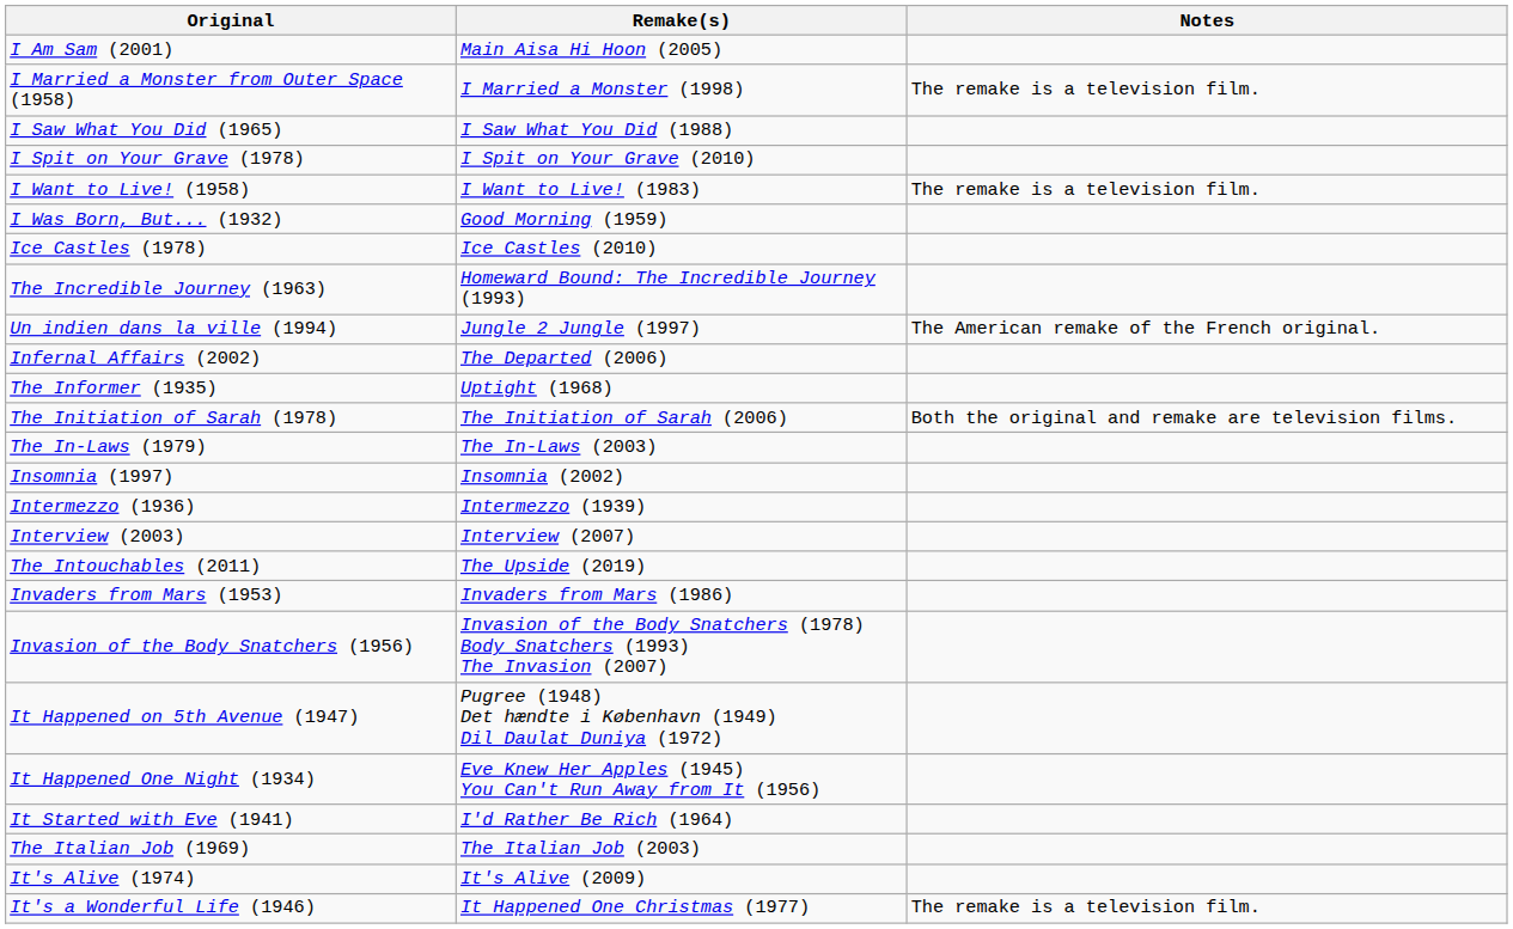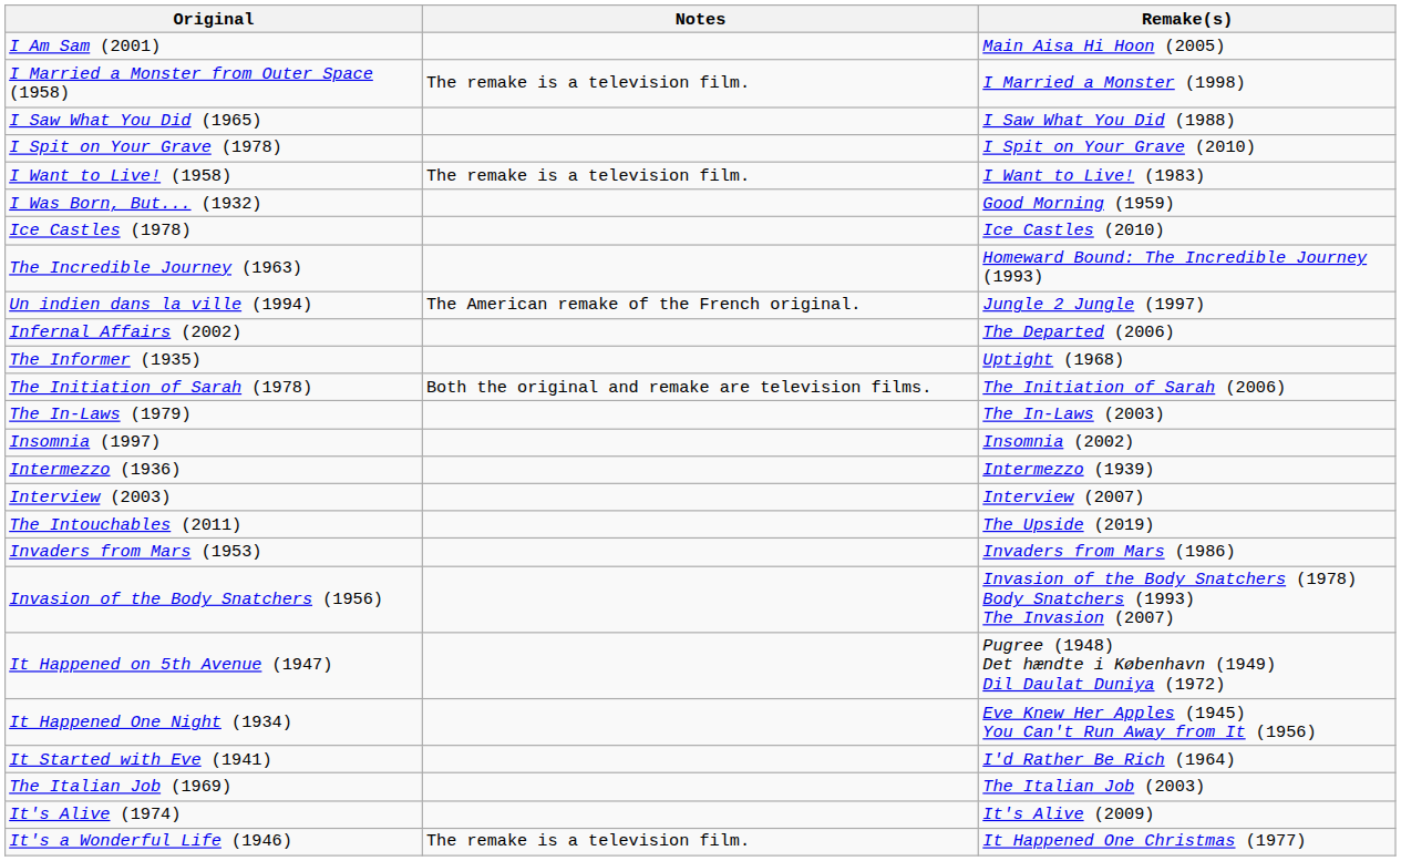columns swapped: Remake(s) <-> Notes
